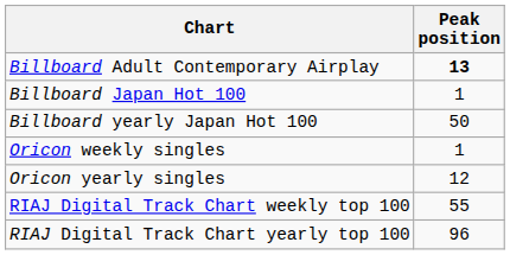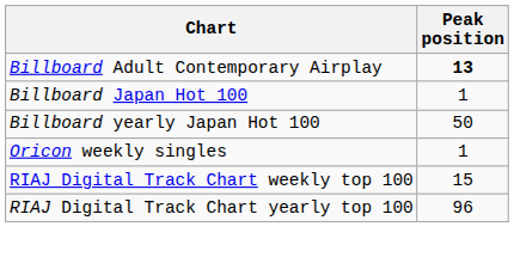- row: Oricon yearly singles | 12
RIAJ Digital Track Chart weekly top 100 | Peak position: 55 -> 15
